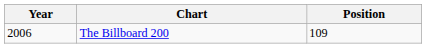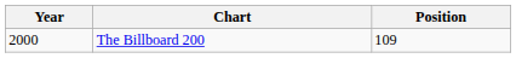The Billboard 200 | Year: 2006 -> 2000
